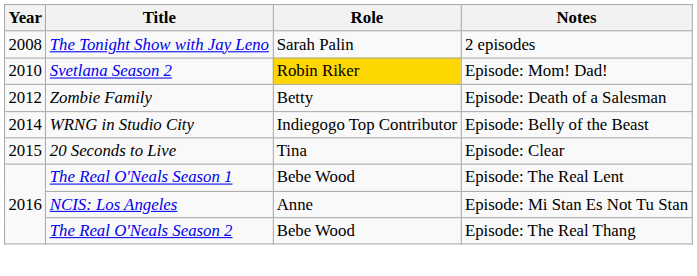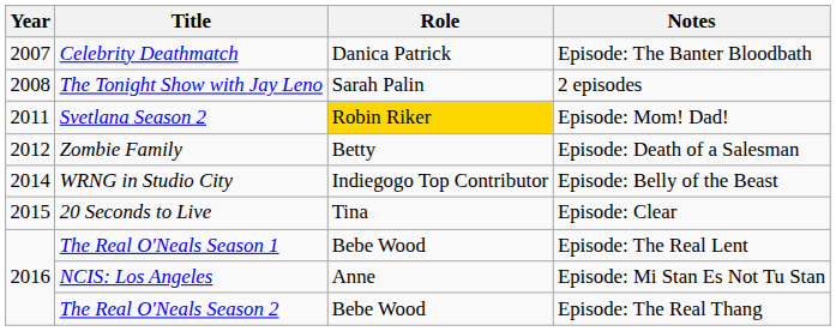+ row: 2007 | Celebrity Deathmatch | Danica Patrick | Episode: The Banter Bloodbath
Svetlana Season 2 | Year: 2010 -> 2011
